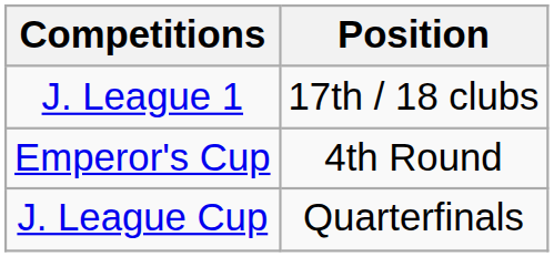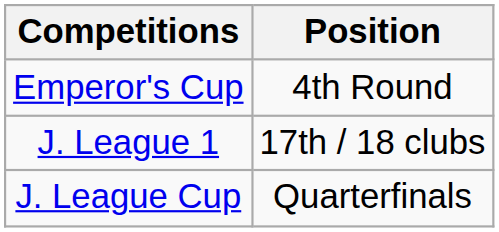rows swapped: J. League 1 <-> Emperor's Cup
